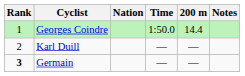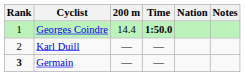columns swapped: Nation <-> 200 m
Georges Coindre | Time: normal -> bold
